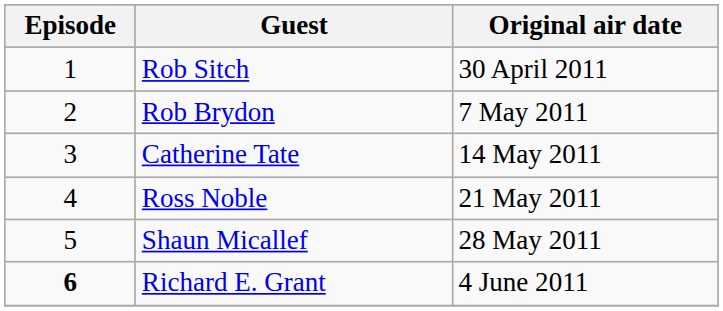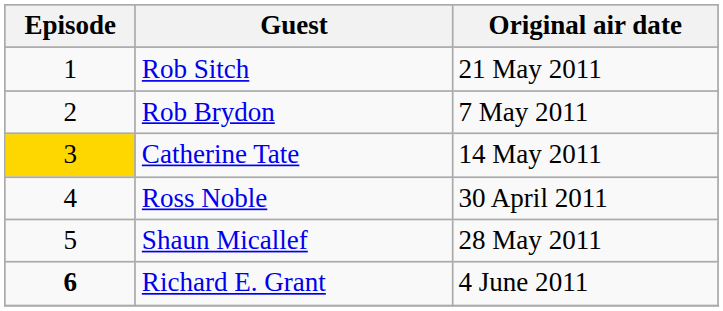Rob Sitch | Original air date: 30 April 2011 -> 21 May 2011
Catherine Tate | Episode: no background -> gold background
Ross Noble | Original air date: 21 May 2011 -> 30 April 2011
